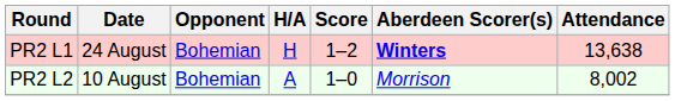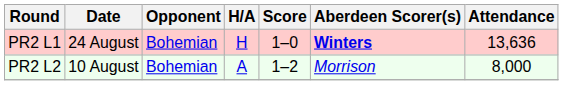PR2 L1 | Score: 1–2 -> 1–0
PR2 L1 | Attendance: 13,638 -> 13,636
PR2 L2 | Score: 1–0 -> 1–2
PR2 L2 | Attendance: 8,002 -> 8,000
